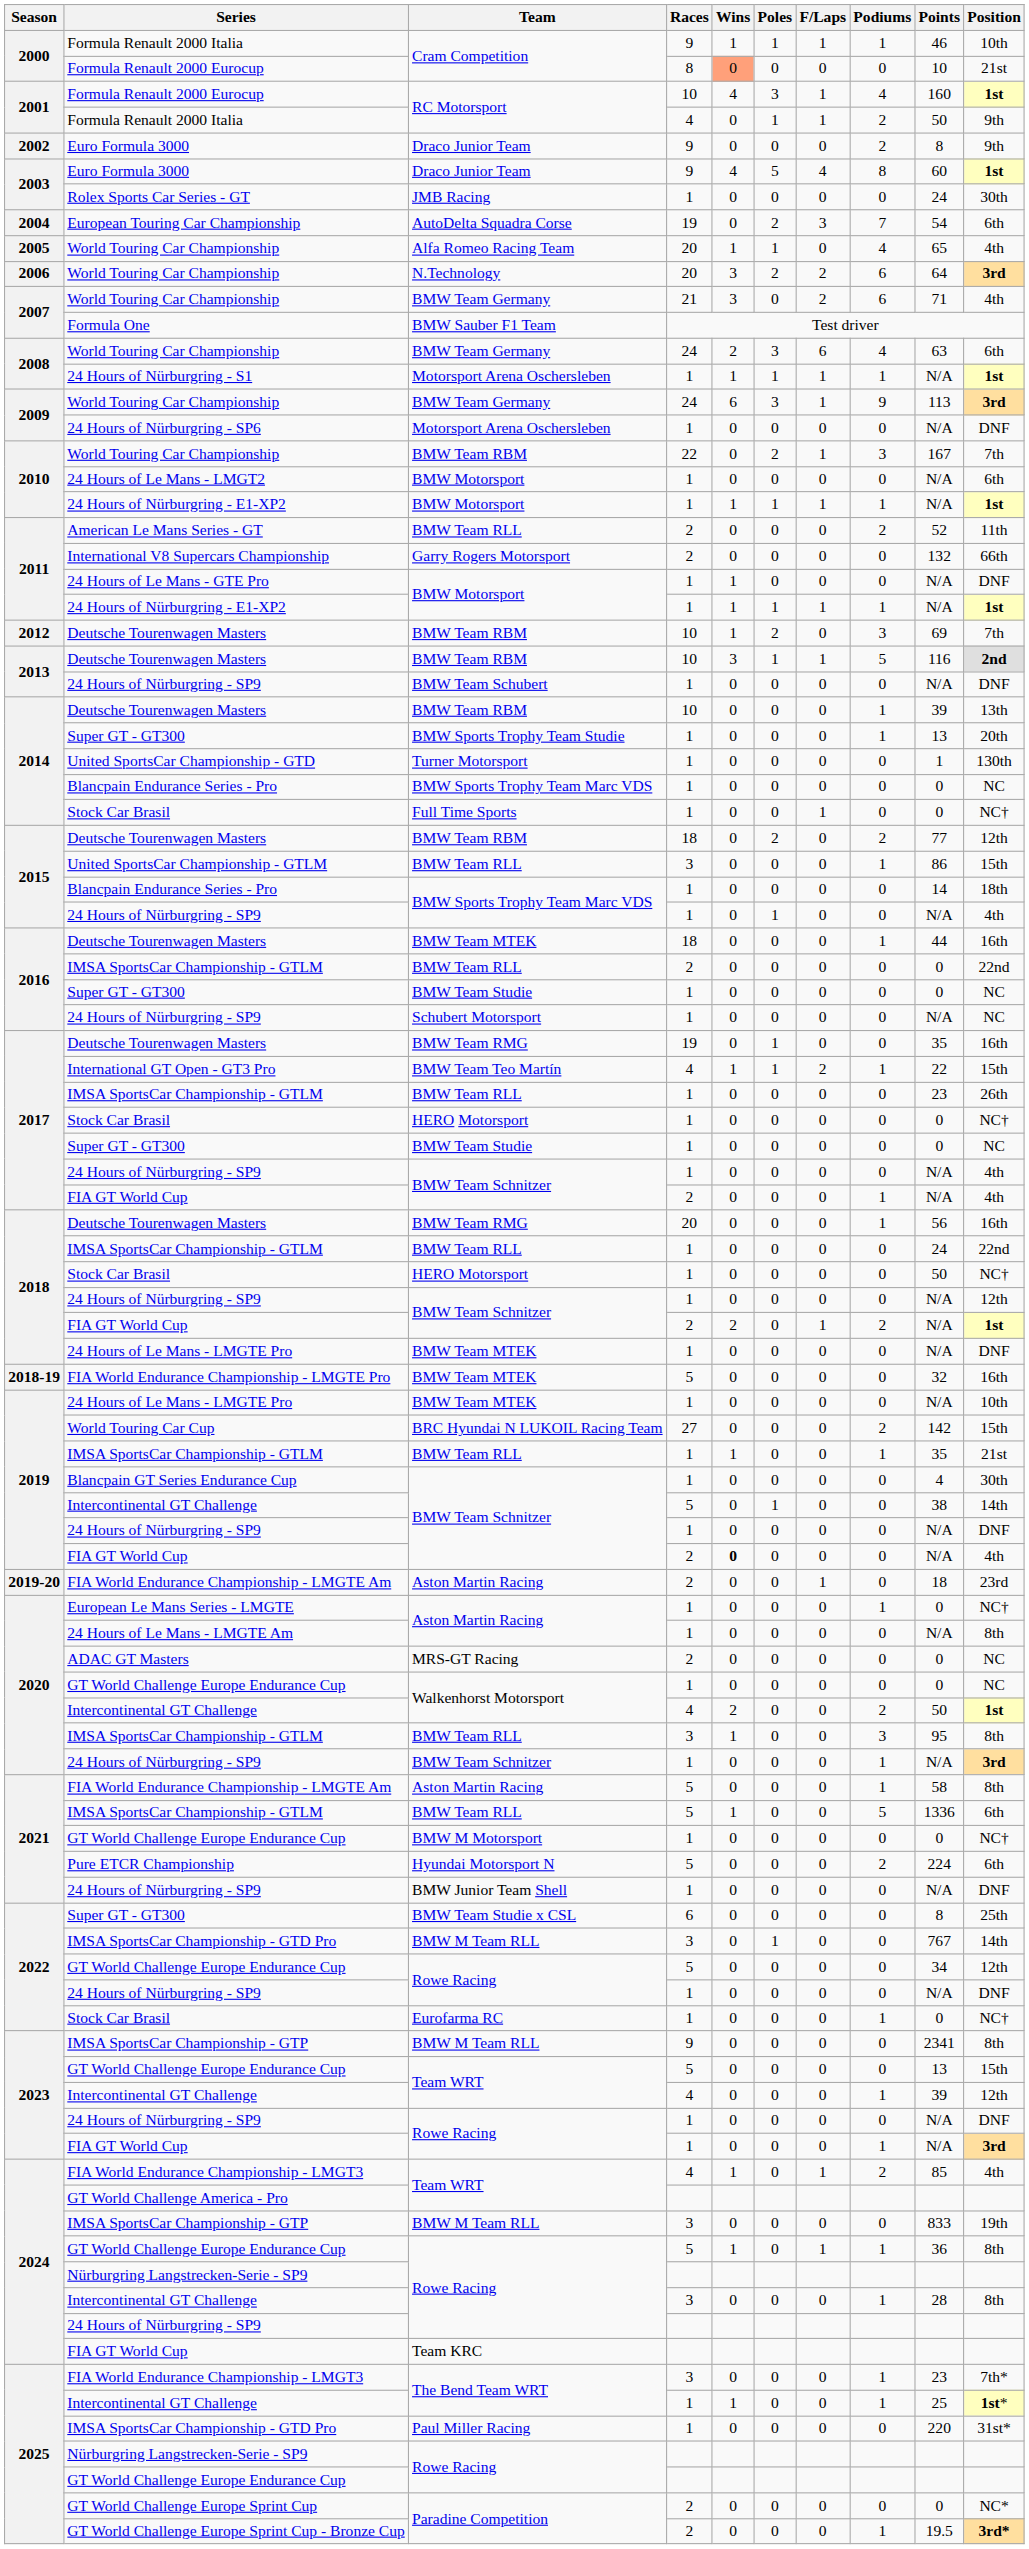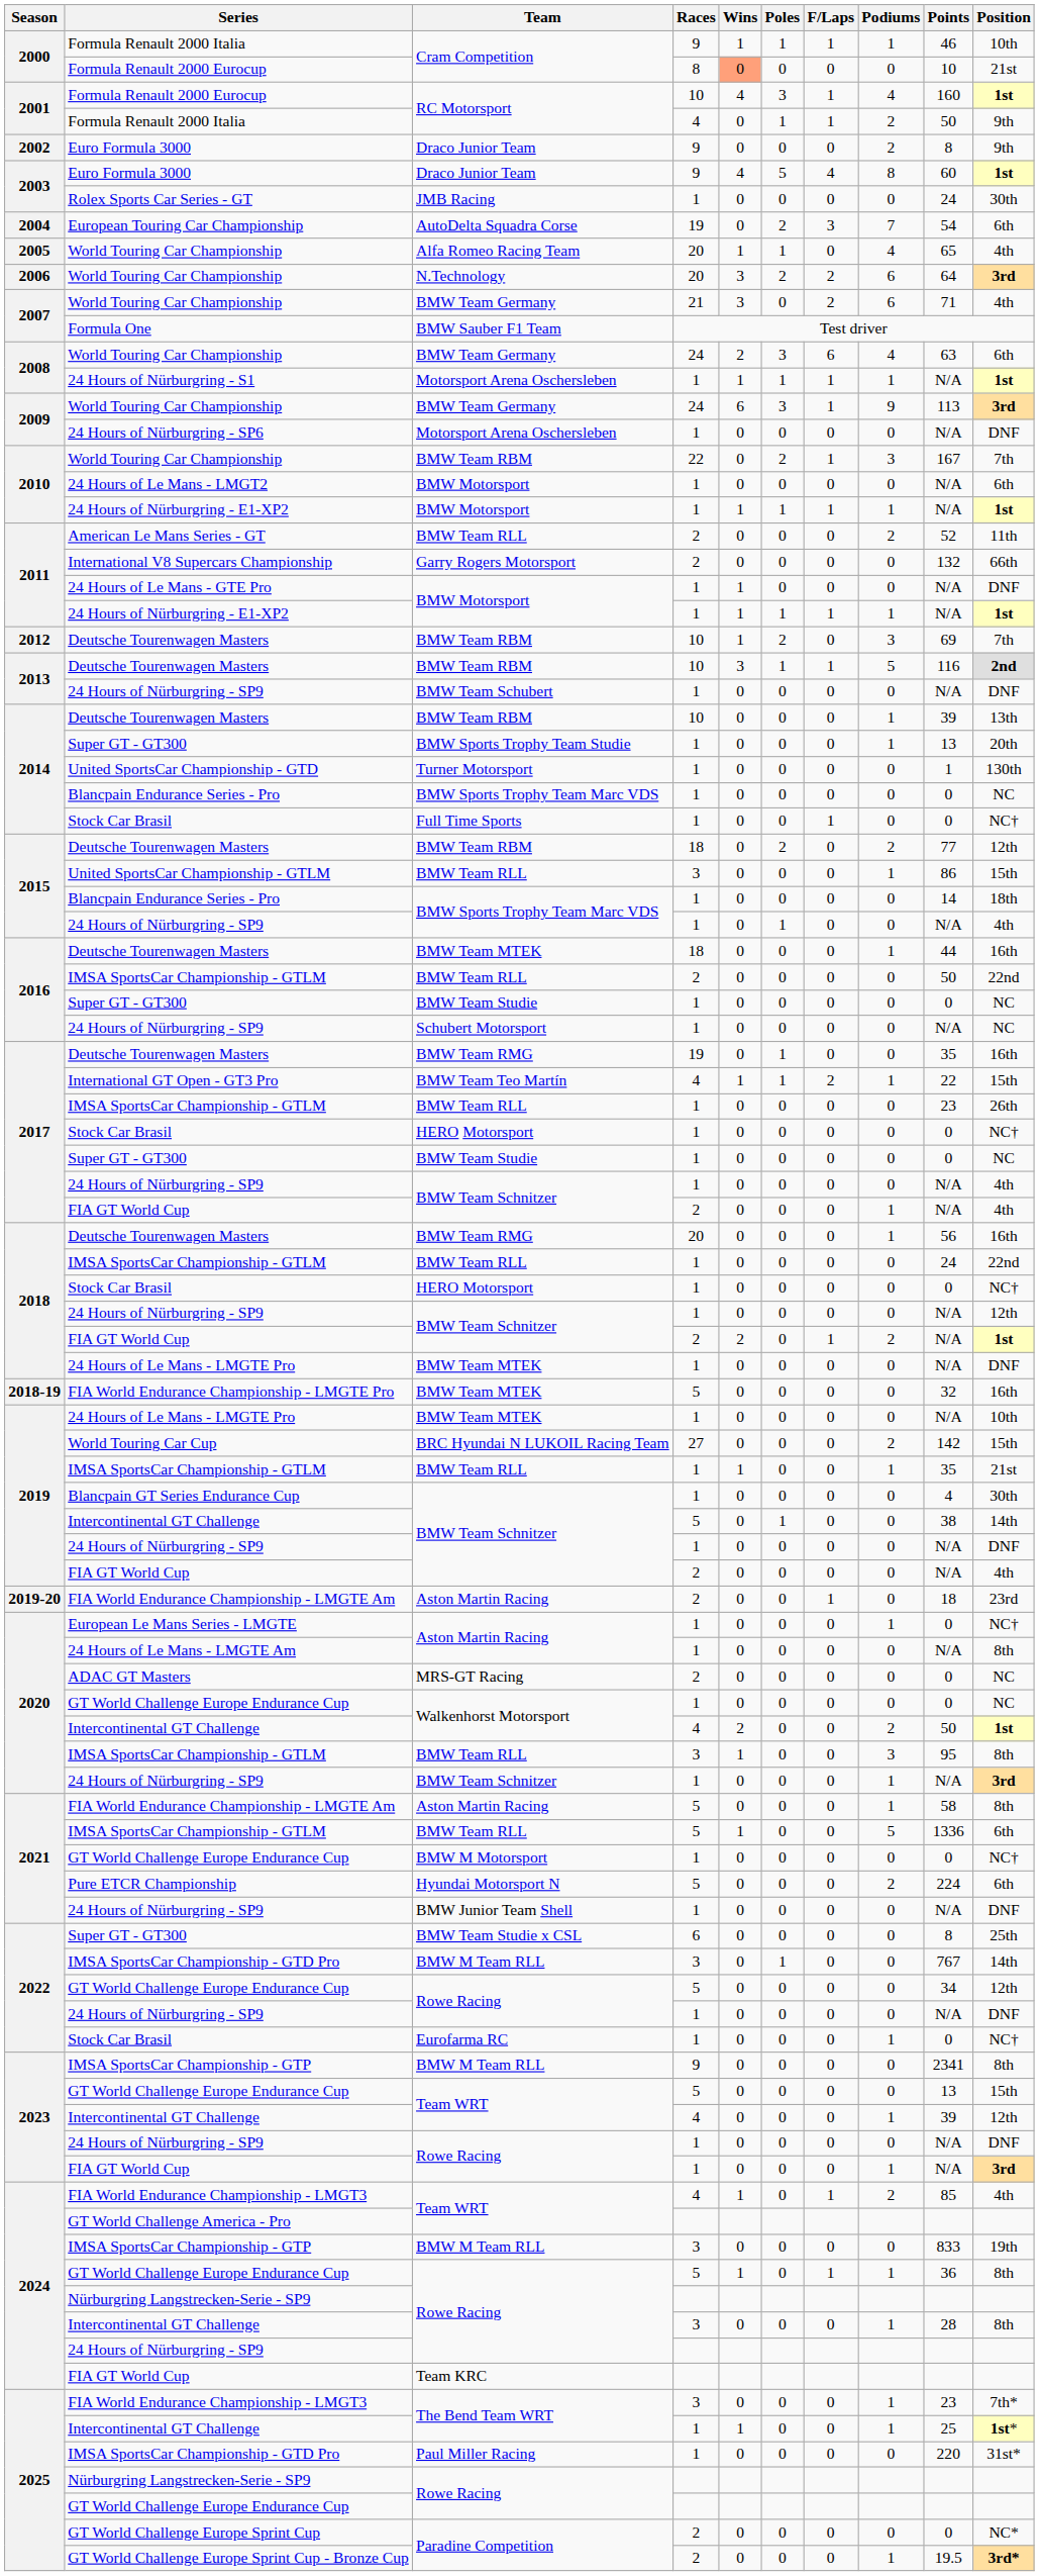2016 / IMSA SportsCar Championship - GTLM | Points: 0 -> 50
2018 / Stock Car Brasil | Points: 50 -> 0
2019 / FIA GT World Cup | Wins: bold -> normal
